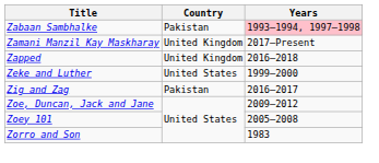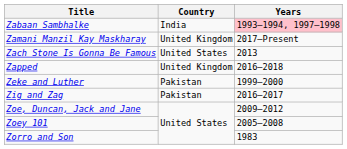Zabaan Sambhalke | Country: Pakistan -> India
+ row: Zach Stone Is Gonna Be Famous | United States | 2013
Zeke and Luther | Country: United States -> Pakistan
